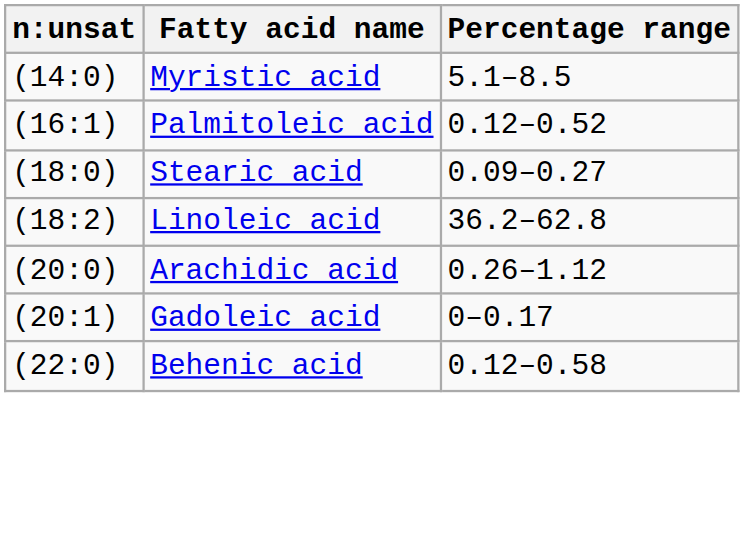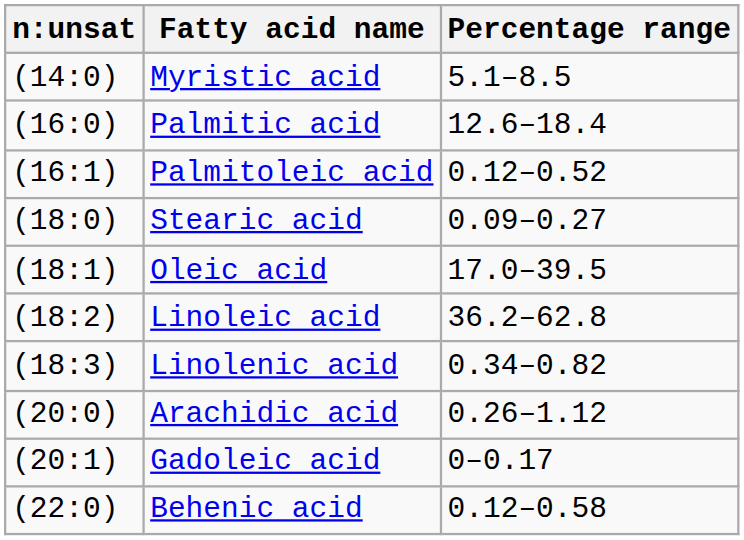+ row: (16:0) | Palmitic acid | 12.6–18.4
+ row: (18:1) | Oleic acid | 17.0–39.5
+ row: (18:3) | Linolenic acid | 0.34–0.82
